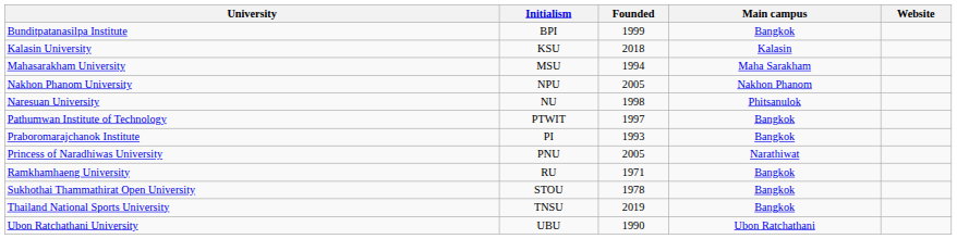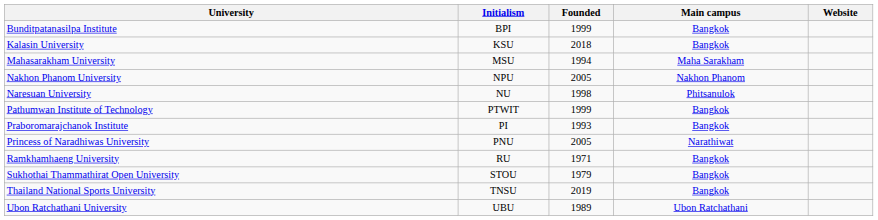Kalasin University | Main campus: Kalasin -> Bangkok
Pathumwan Institute of Technology | Founded: 1997 -> 1999
Sukhothai Thammathirat Open University | Founded: 1978 -> 1979
Ubon Ratchathani University | Founded: 1990 -> 1989
